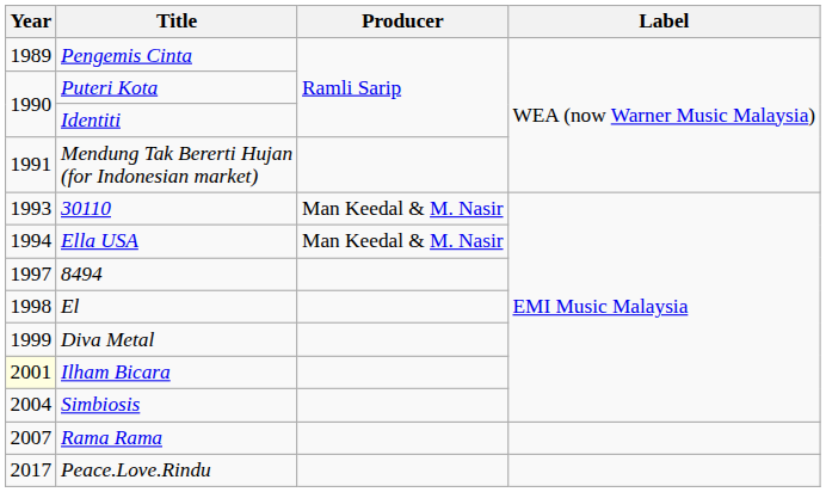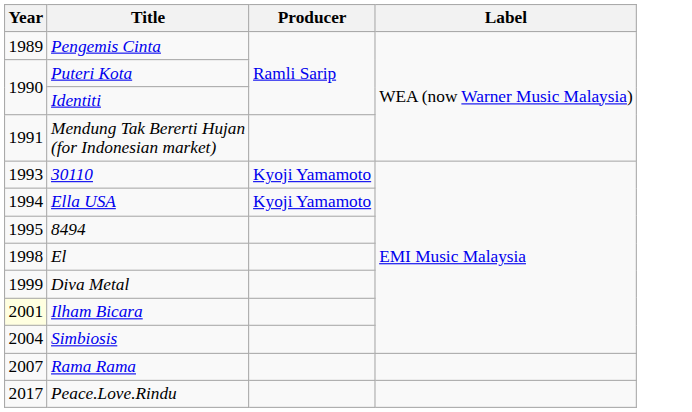30110 | Producer: Man Keedal & M. Nasir -> Kyoji Yamamoto
Ella USA | Producer: Man Keedal & M. Nasir -> Kyoji Yamamoto
8494 | Year: 1997 -> 1995
